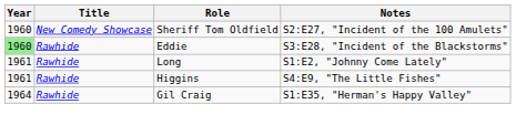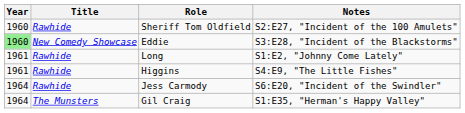Sheriff Tom Oldfield | Title: New Comedy Showcase -> Rawhide
Eddie | Title: Rawhide -> New Comedy Showcase
+ row: 1964 | Rawhide | Jess Carmody | S6:E20, "Incident of the Swindler"
Gil Craig | Title: Rawhide -> The Munsters
